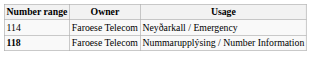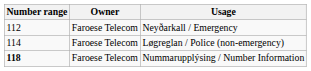Neyðarkall / Emergency | Number range: 114 -> 112
+ row: 114 | Faroese Telecom | Løgreglan / Police (non-emergency)
